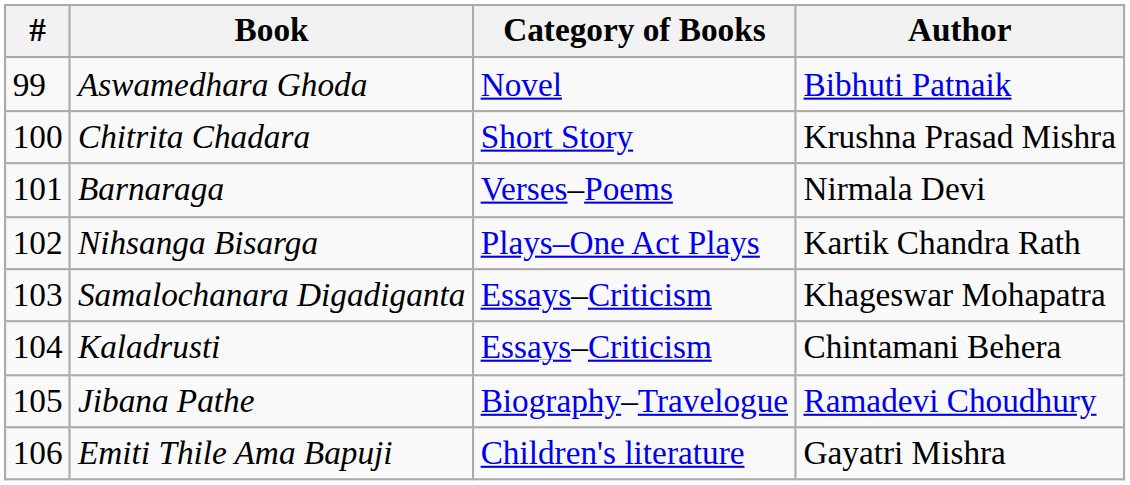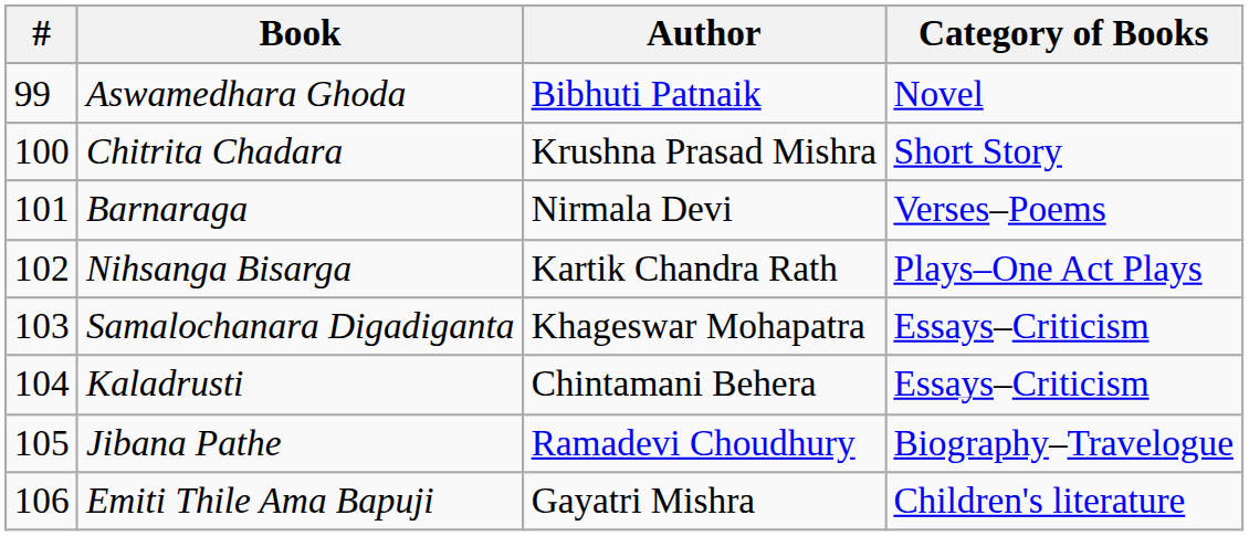columns swapped: Author <-> Category of Books
